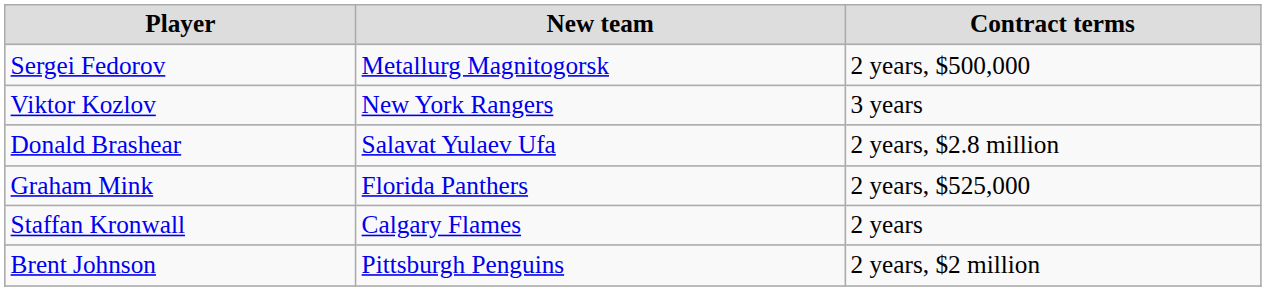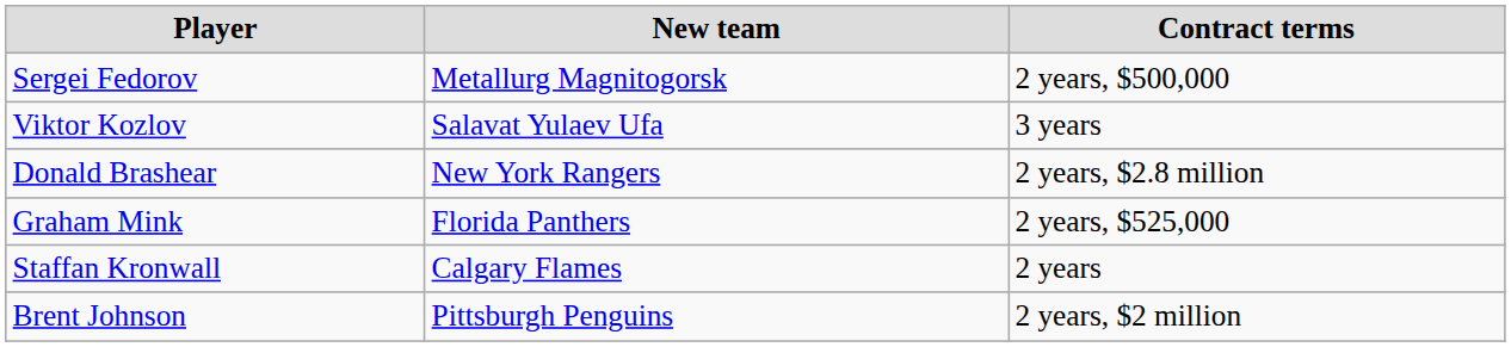Viktor Kozlov | New team: New York Rangers -> Salavat Yulaev Ufa
Donald Brashear | New team: Salavat Yulaev Ufa -> New York Rangers
